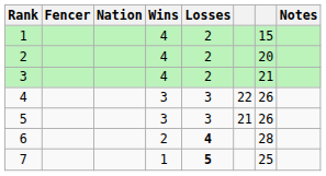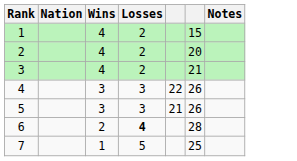- column: Fencer
7 | Losses: bold -> normal
